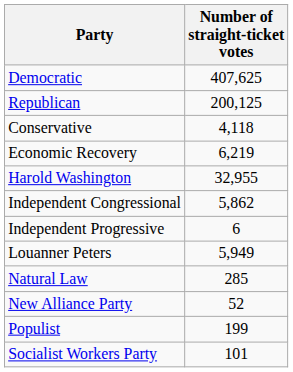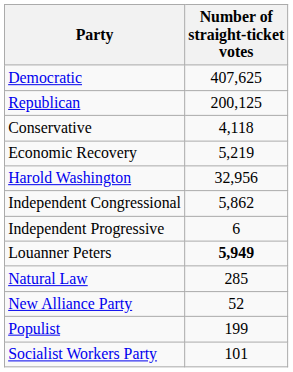Economic Recovery | Number of straight-ticket votes: 6,219 -> 5,219
Harold Washington | Number of straight-ticket votes: 32,955 -> 32,956
Louanner Peters | Number of straight-ticket votes: normal -> bold
